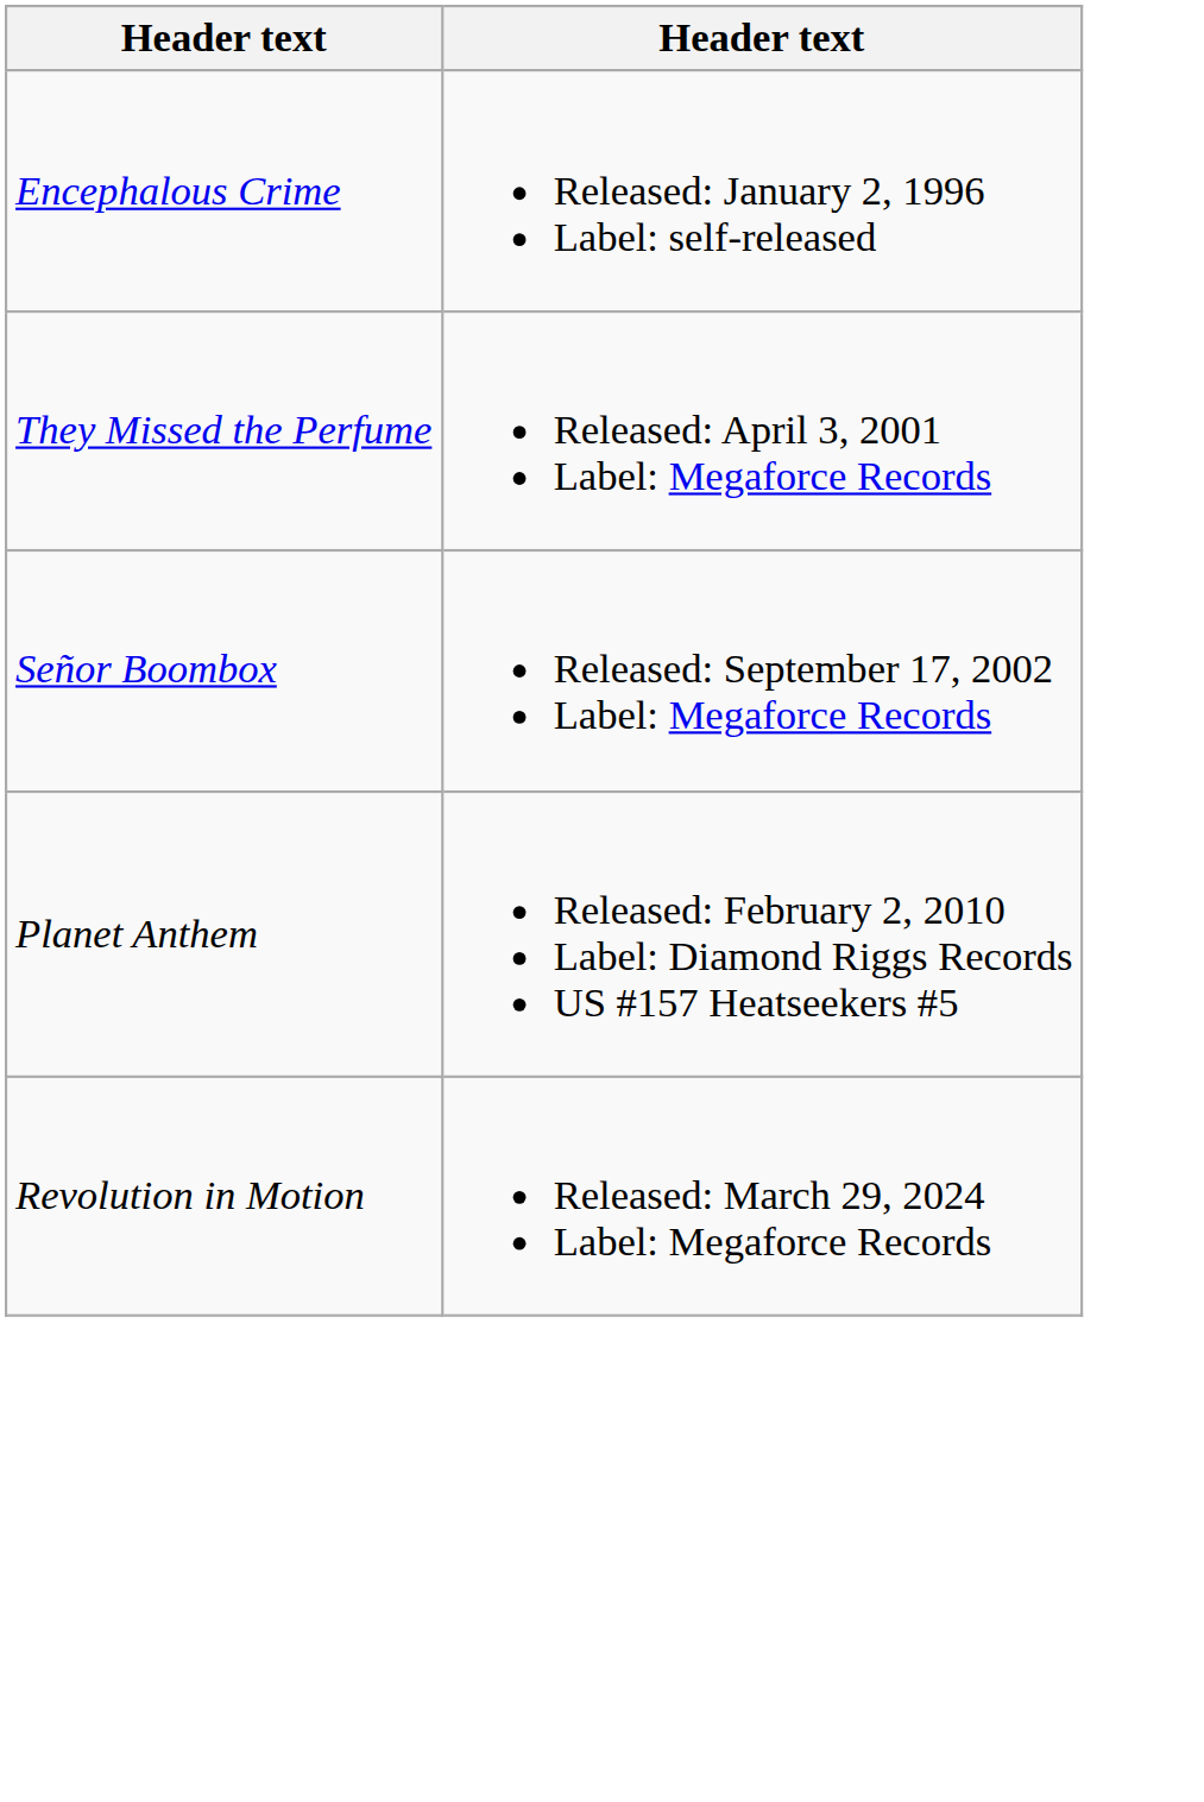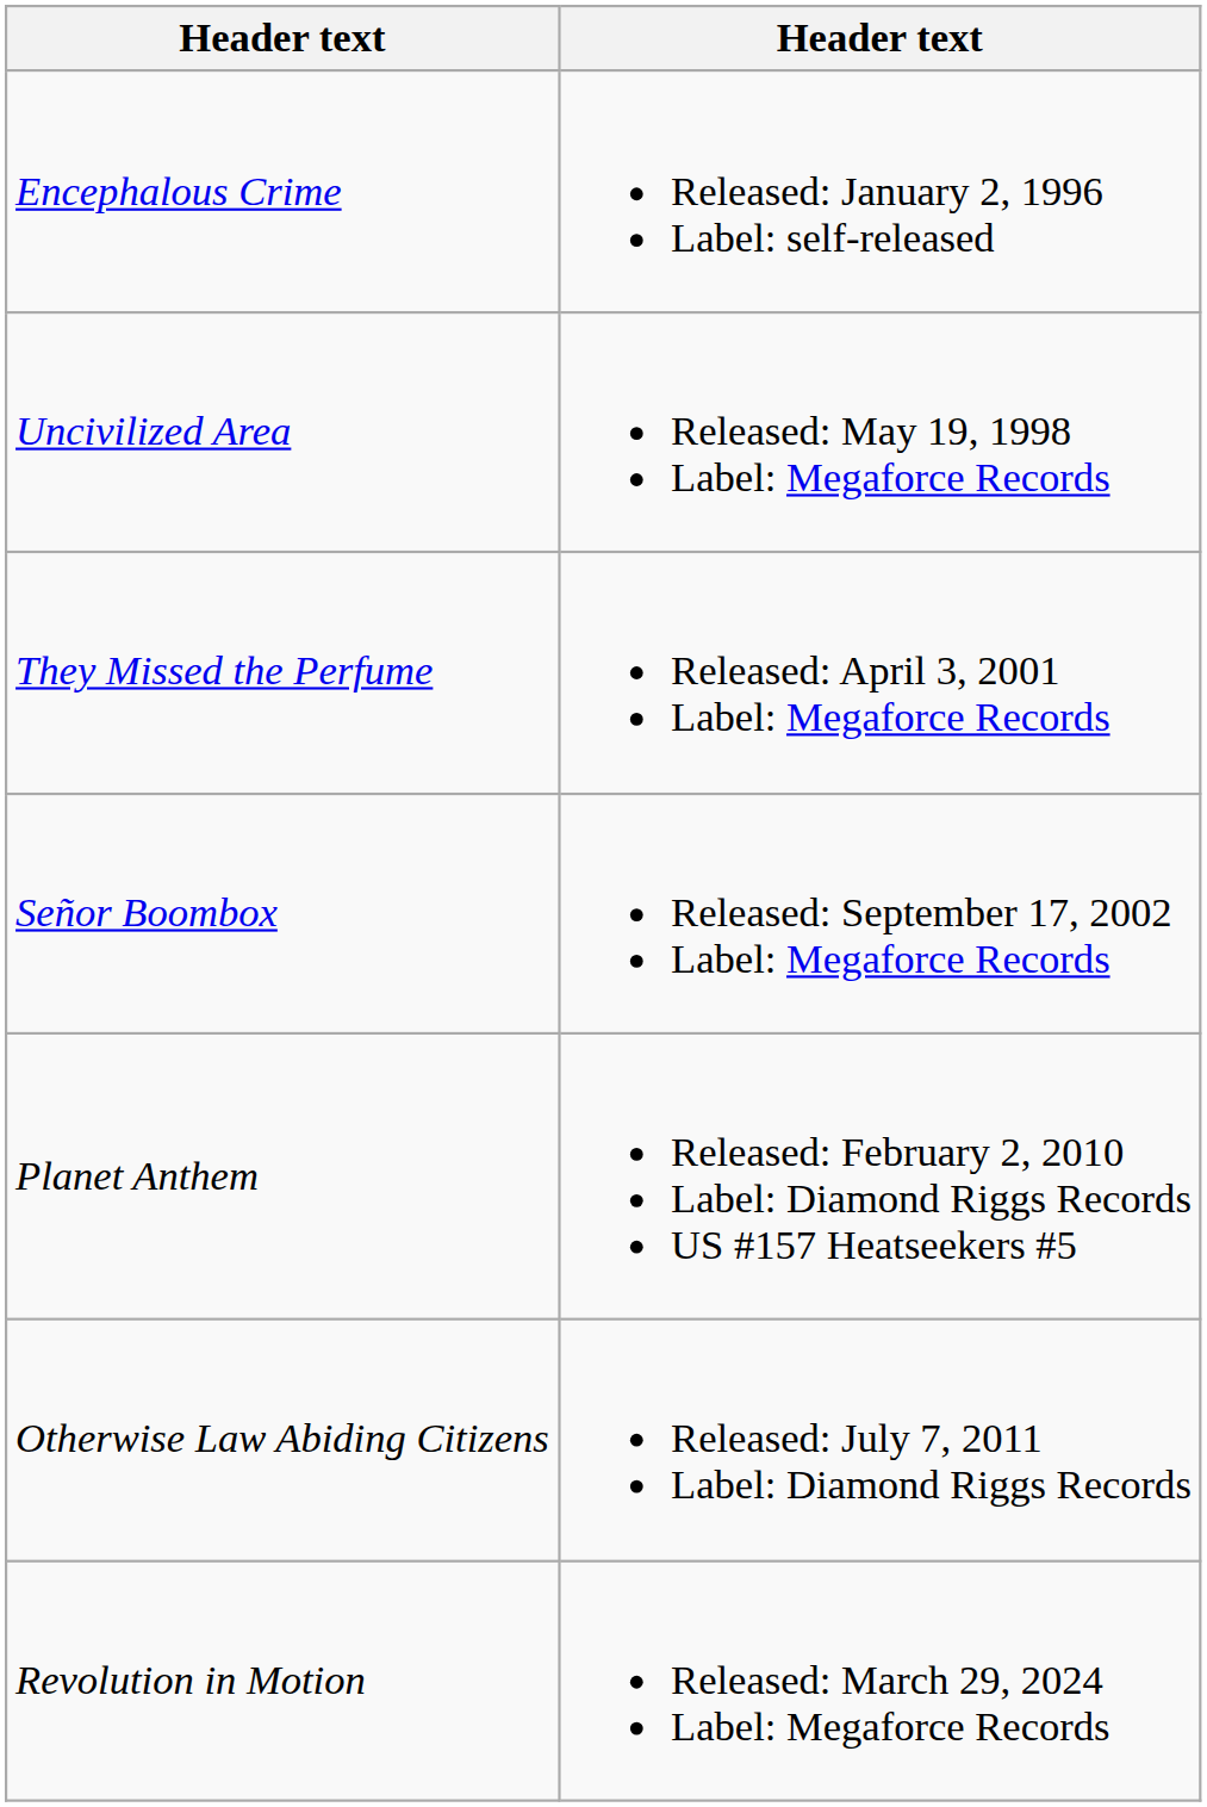+ row: Uncivilized Area | Released: May 19, 1998 Label: Megaforce Records
+ row: Otherwise Law Abiding Citizens | Released: July 7, 2011 Label: Diamond Riggs Records
